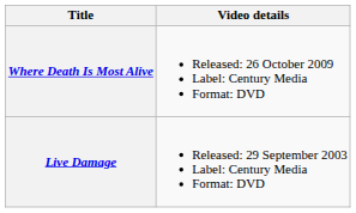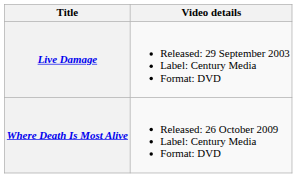rows swapped: Live Damage <-> Where Death Is Most Alive
